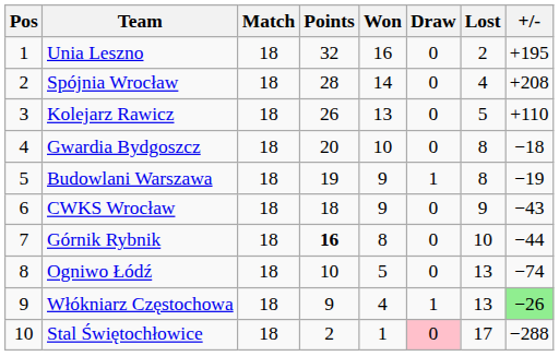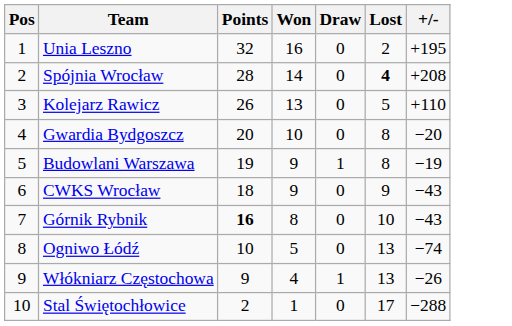- column: Match | 18 | 18 | 18 | 18 | 18 | 18 | 18 | 18 | 18 | 18
Spójnia Wrocław | Lost: normal -> bold
Gwardia Bydgoszcz | +/-: −18 -> −20
Górnik Rybnik | +/-: −44 -> −43
Włókniarz Częstochowa | +/-: lightgreen background -> no background
Stal Świętochłowice | Draw: pink background -> no background
